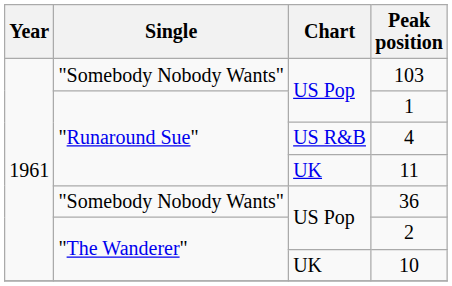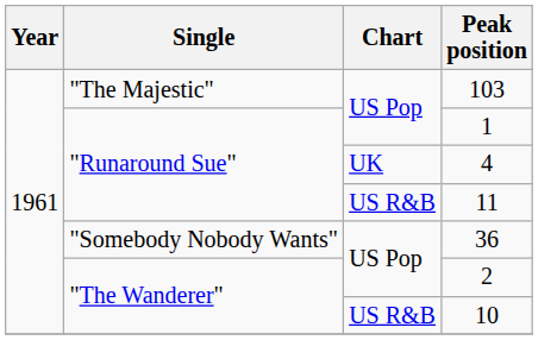103 | Single: "Somebody Nobody Wants" -> "The Majestic"
4 | Chart: US R&B -> UK
11 | Chart: UK -> US R&B
10 | Chart: UK -> US R&B
